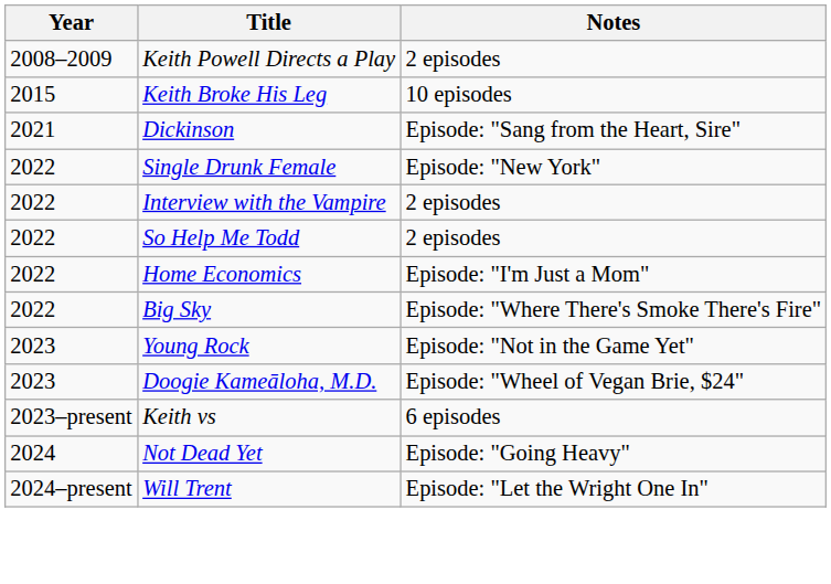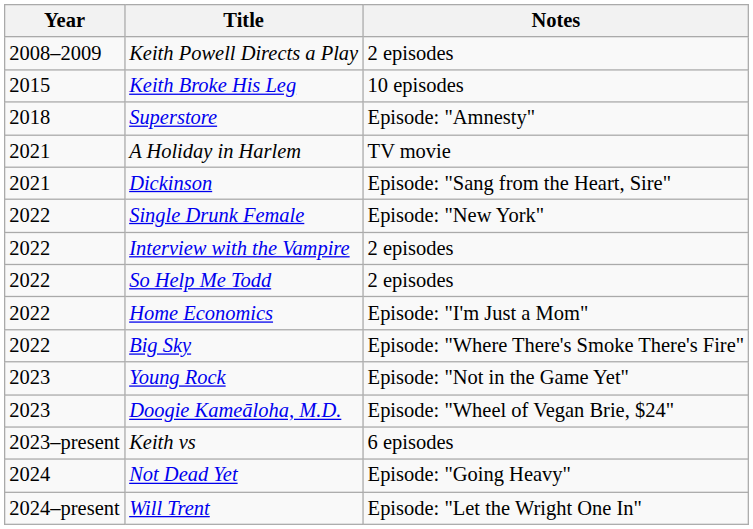+ row: 2018 | Superstore | Episode: "Amnesty"
+ row: 2021 | A Holiday in Harlem | TV movie
